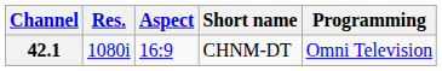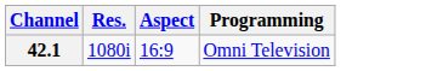- column: Short name | CHNM-DT
